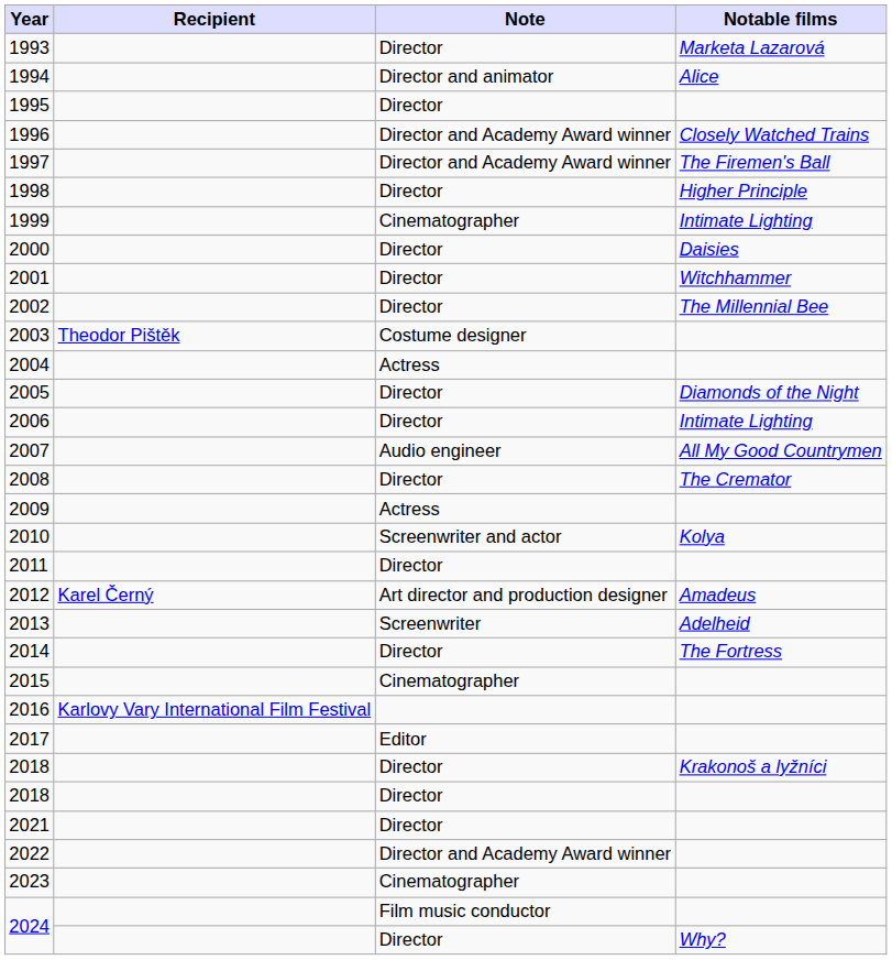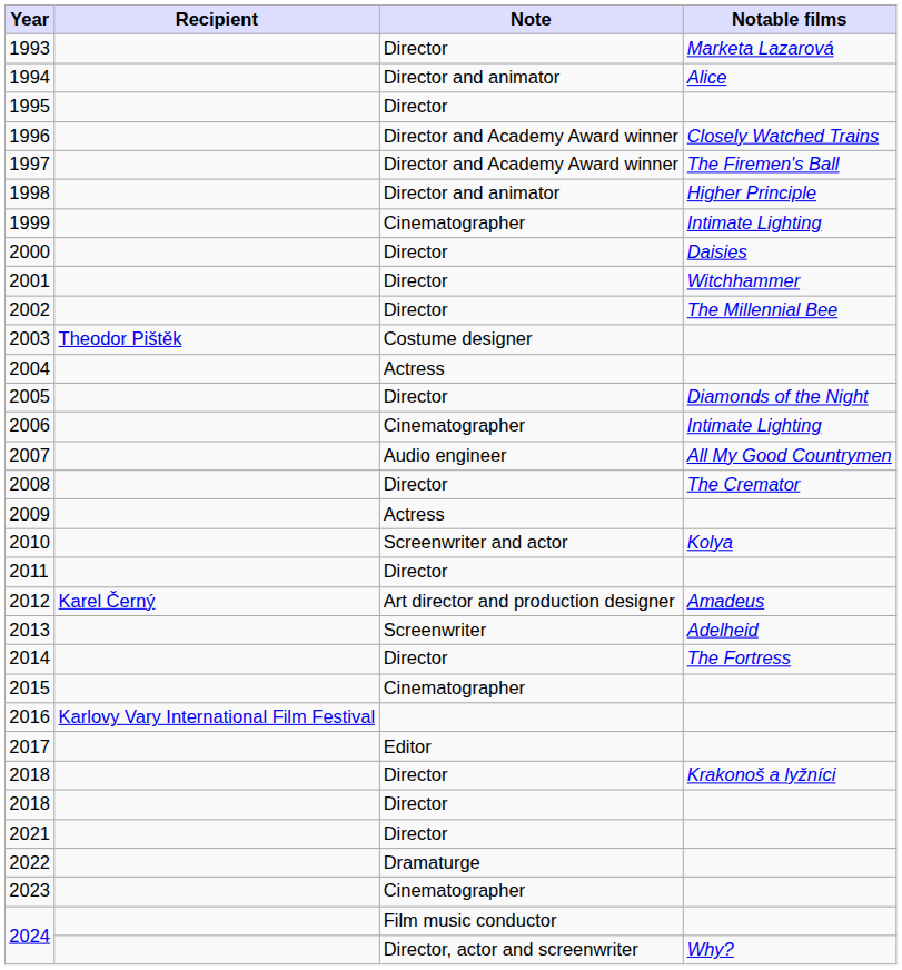1998 | Note: Director -> Director and animator
2006 | Note: Director -> Cinematographer
2022 | Note: Director and Academy Award winner -> Dramaturge
2024 / Why? | Note: Director -> Director, actor and screenwriter
